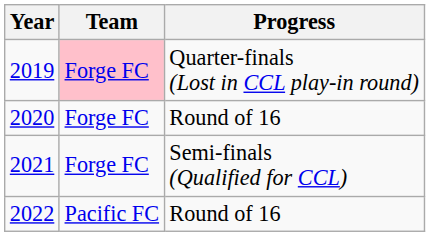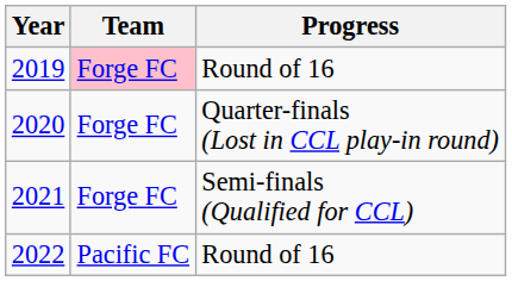2019 | Progress: Quarter-finals (Lost in CCL play-in round) -> Round of 16
2020 | Progress: Round of 16 -> Quarter-finals (Lost in CCL play-in round)
